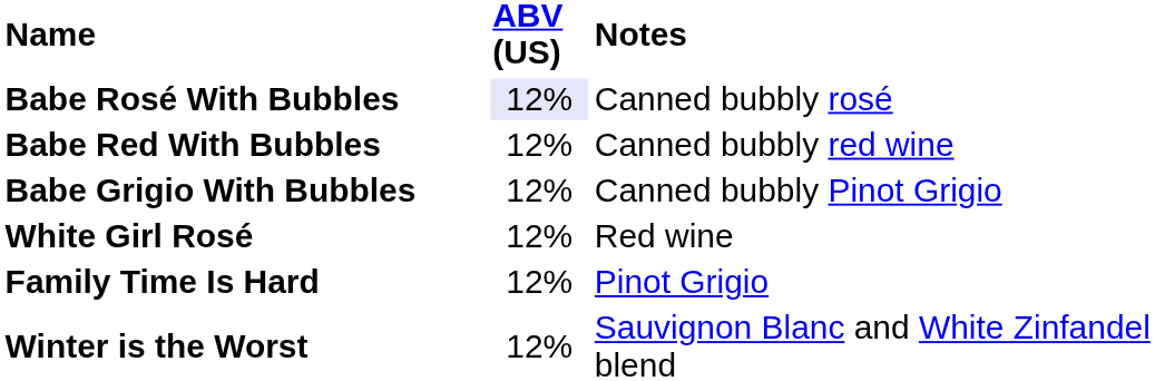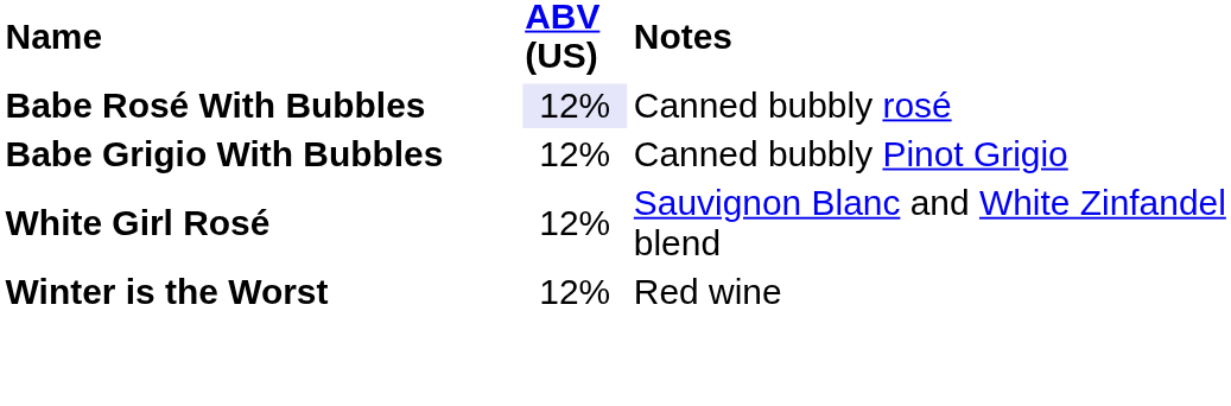- row: Babe Red With Bubbles | 12% | Canned bubbly red wine
White Girl Rosé | Notes: Red wine -> Sauvignon Blanc and White Zinfandel blend
- row: Family Time Is Hard | 12% | Pinot Grigio
Winter is the Worst | Notes: Sauvignon Blanc and White Zinfandel blend -> Red wine
